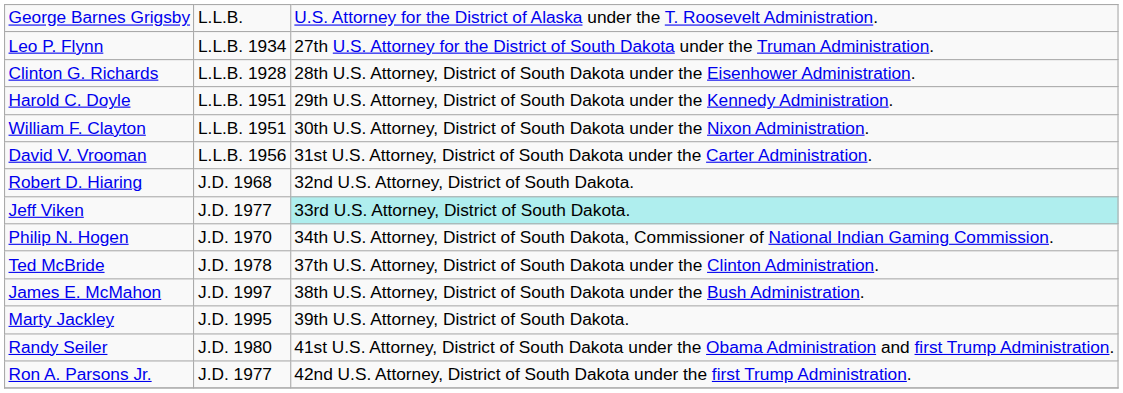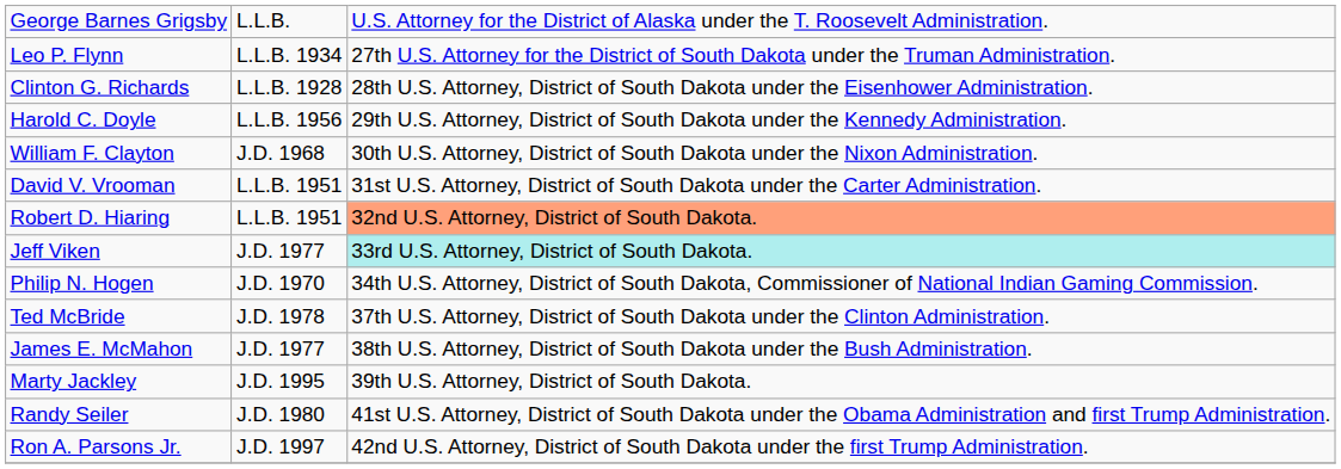Harold C. Doyle | column 2: L.L.B. 1951 -> L.L.B. 1956
William F. Clayton | column 2: L.L.B. 1951 -> J.D. 1968
David V. Vrooman | column 2: L.L.B. 1956 -> L.L.B. 1951
Robert D. Hiaring | column 2: J.D. 1968 -> L.L.B. 1951
Robert D. Hiaring | column 3: no background -> lightsalmon background
James E. McMahon | column 2: J.D. 1997 -> J.D. 1977
Ron A. Parsons Jr. | column 2: J.D. 1977 -> J.D. 1997
